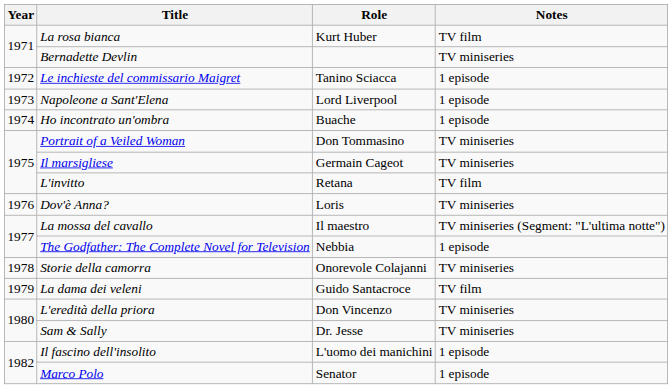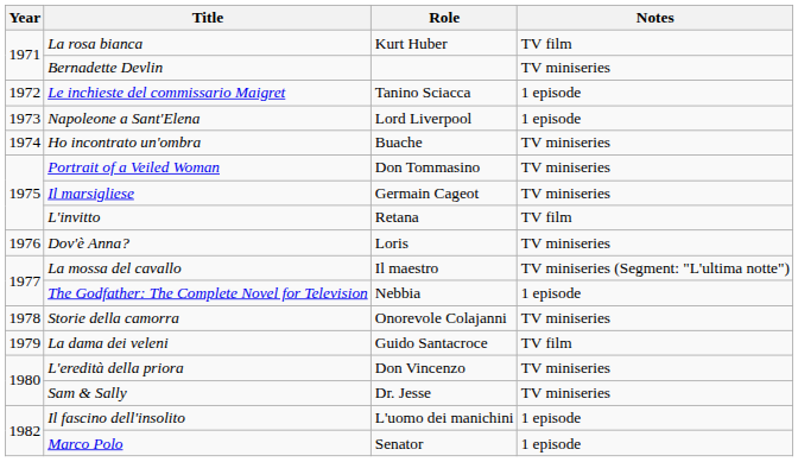Ho incontrato un'ombra | Notes: 1 episode -> TV miniseries
